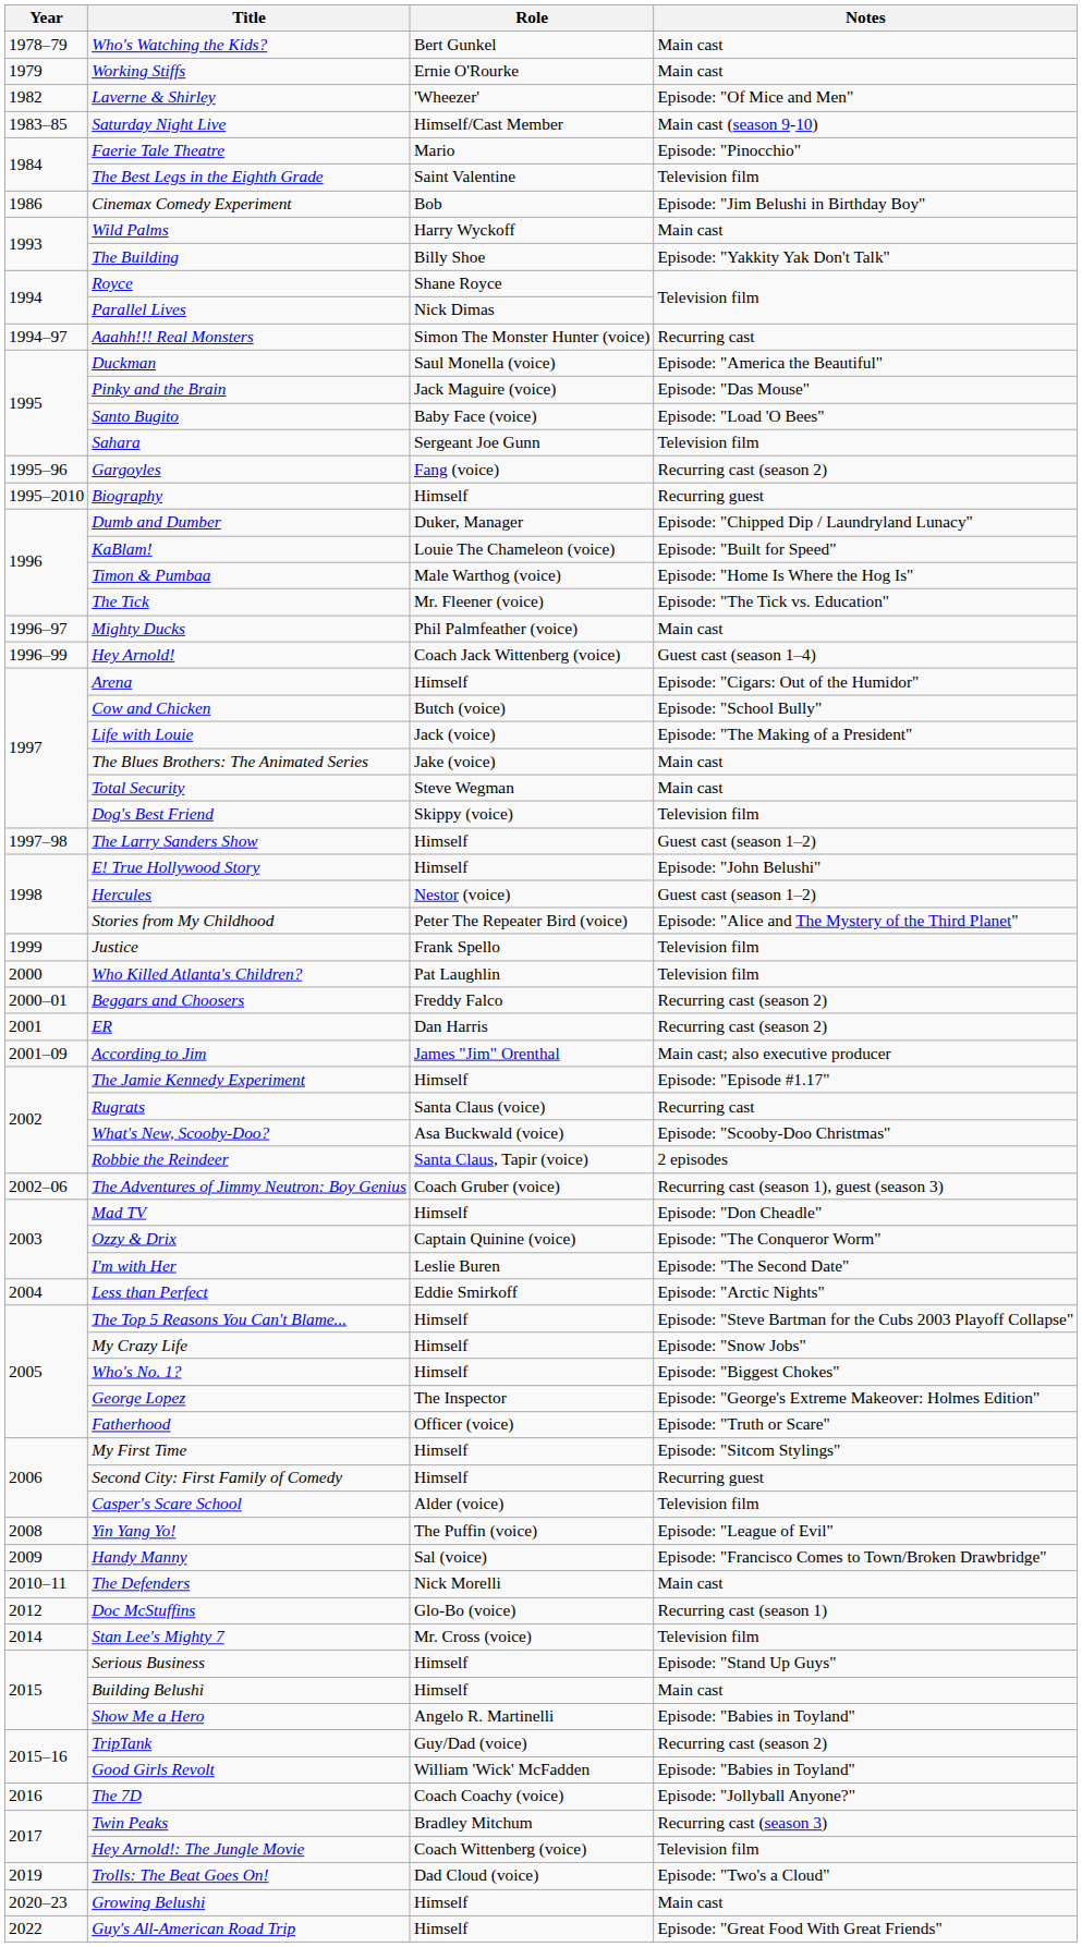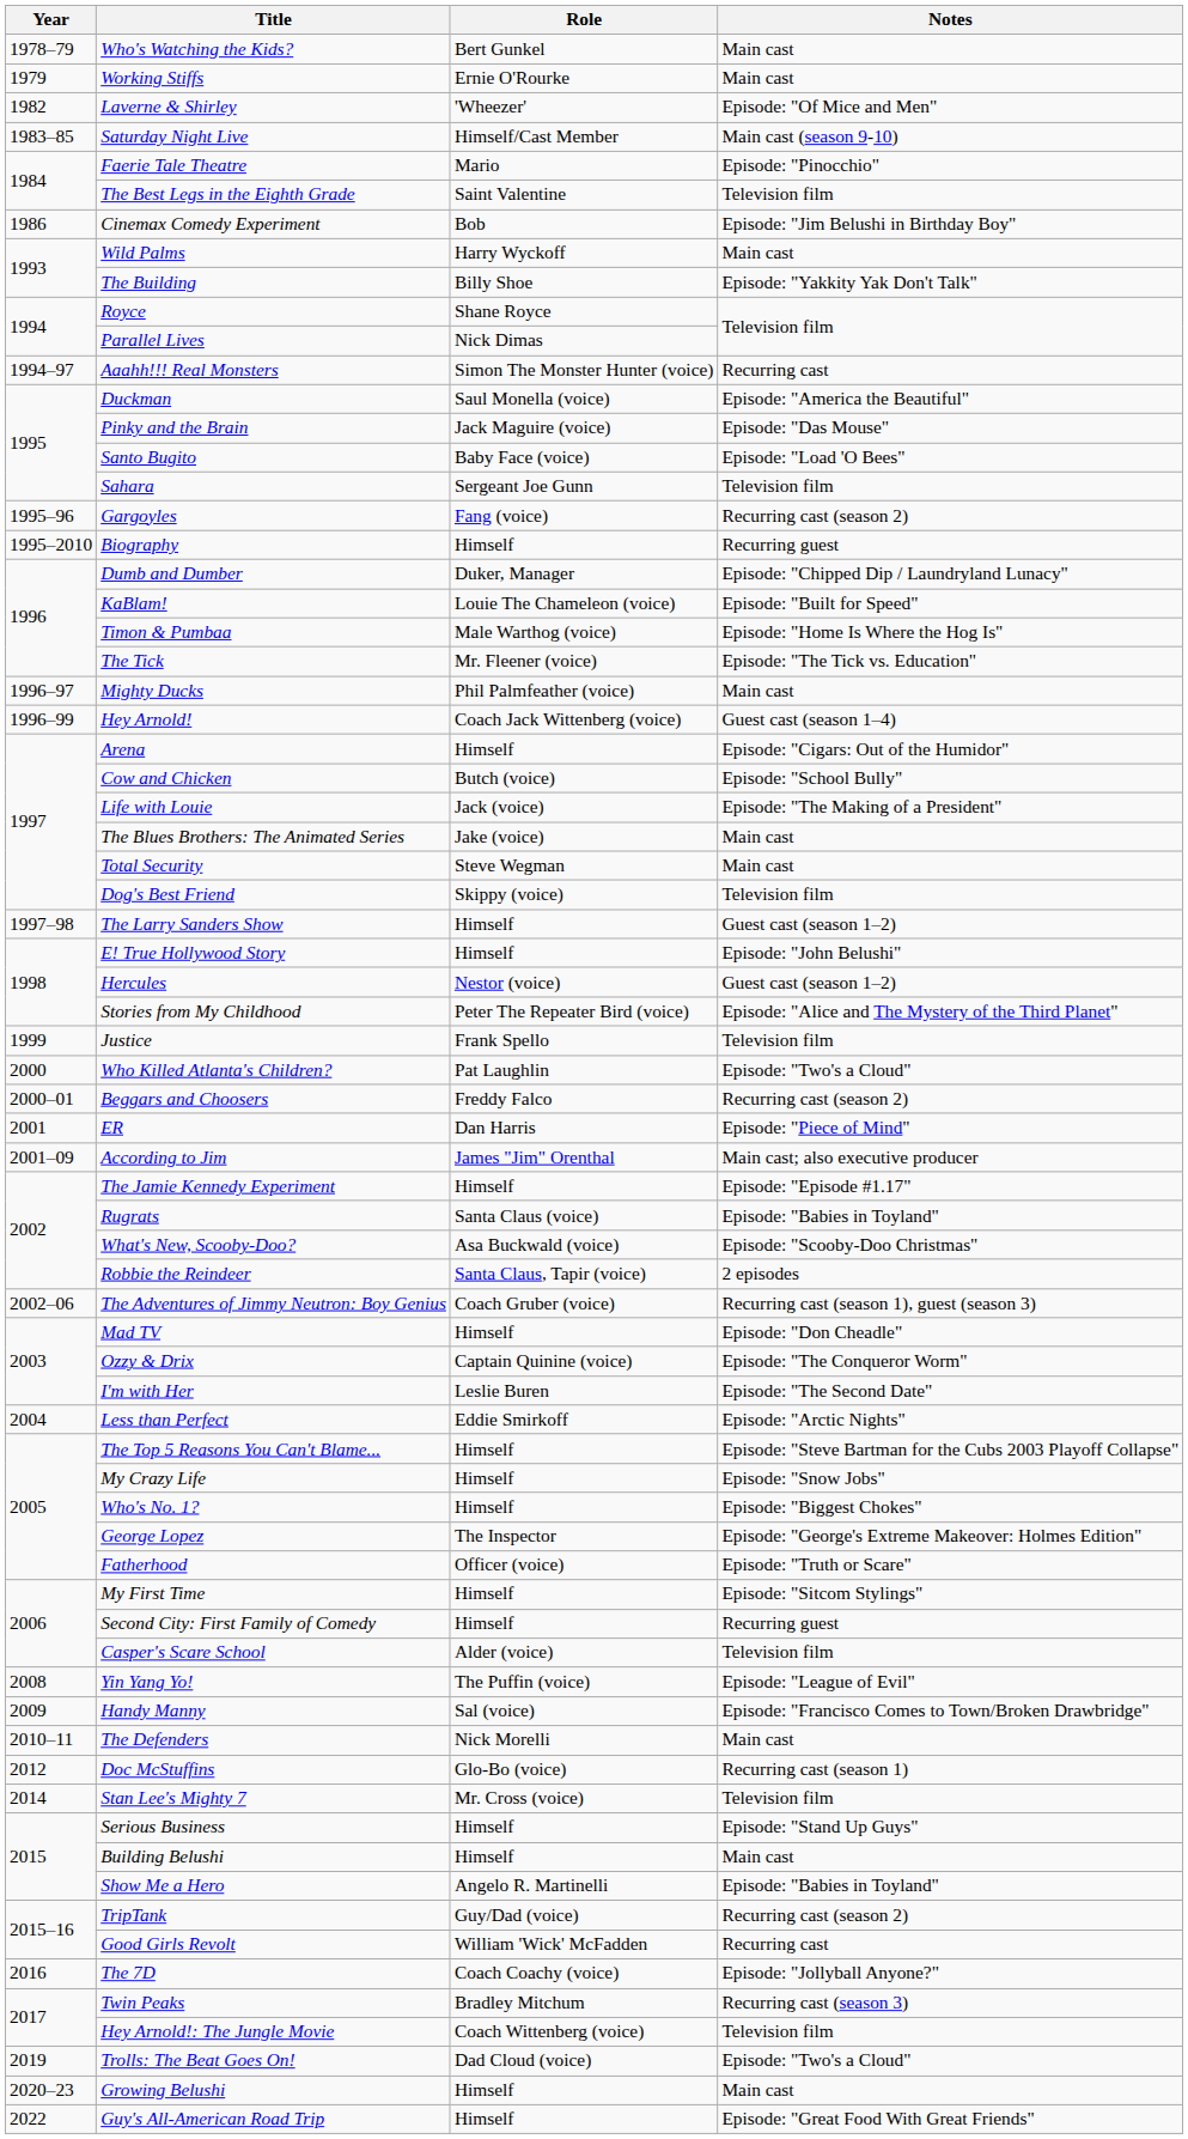Who Killed Atlanta's Children? | Notes: Television film -> Episode: "Two's a Cloud"
ER | Notes: Recurring cast (season 2) -> Episode: "Piece of Mind"
Rugrats | Notes: Recurring cast -> Episode: "Babies in Toyland"
Good Girls Revolt | Notes: Episode: "Babies in Toyland" -> Recurring cast
